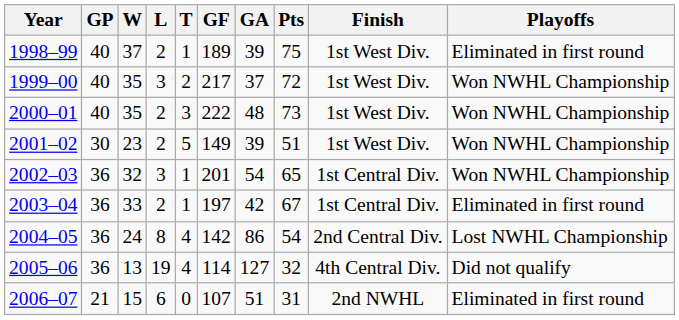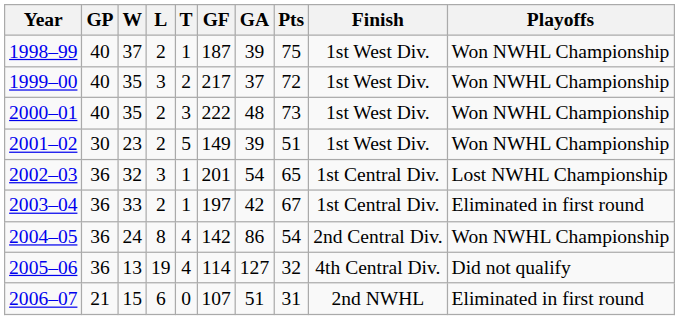1998–99 | GF: 189 -> 187
1998–99 | Playoffs: Eliminated in first round -> Won NWHL Championship
2002–03 | Playoffs: Won NWHL Championship -> Lost NWHL Championship
2004–05 | Playoffs: Lost NWHL Championship -> Won NWHL Championship
